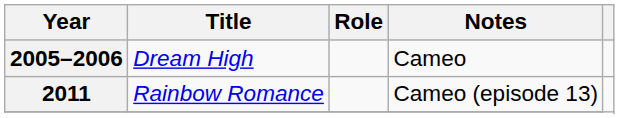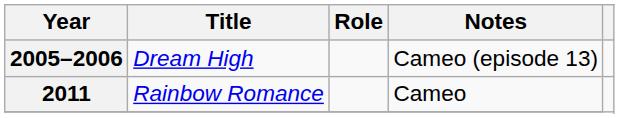2005–2006 | Notes: Cameo -> Cameo (episode 13)
2011 | Notes: Cameo (episode 13) -> Cameo
